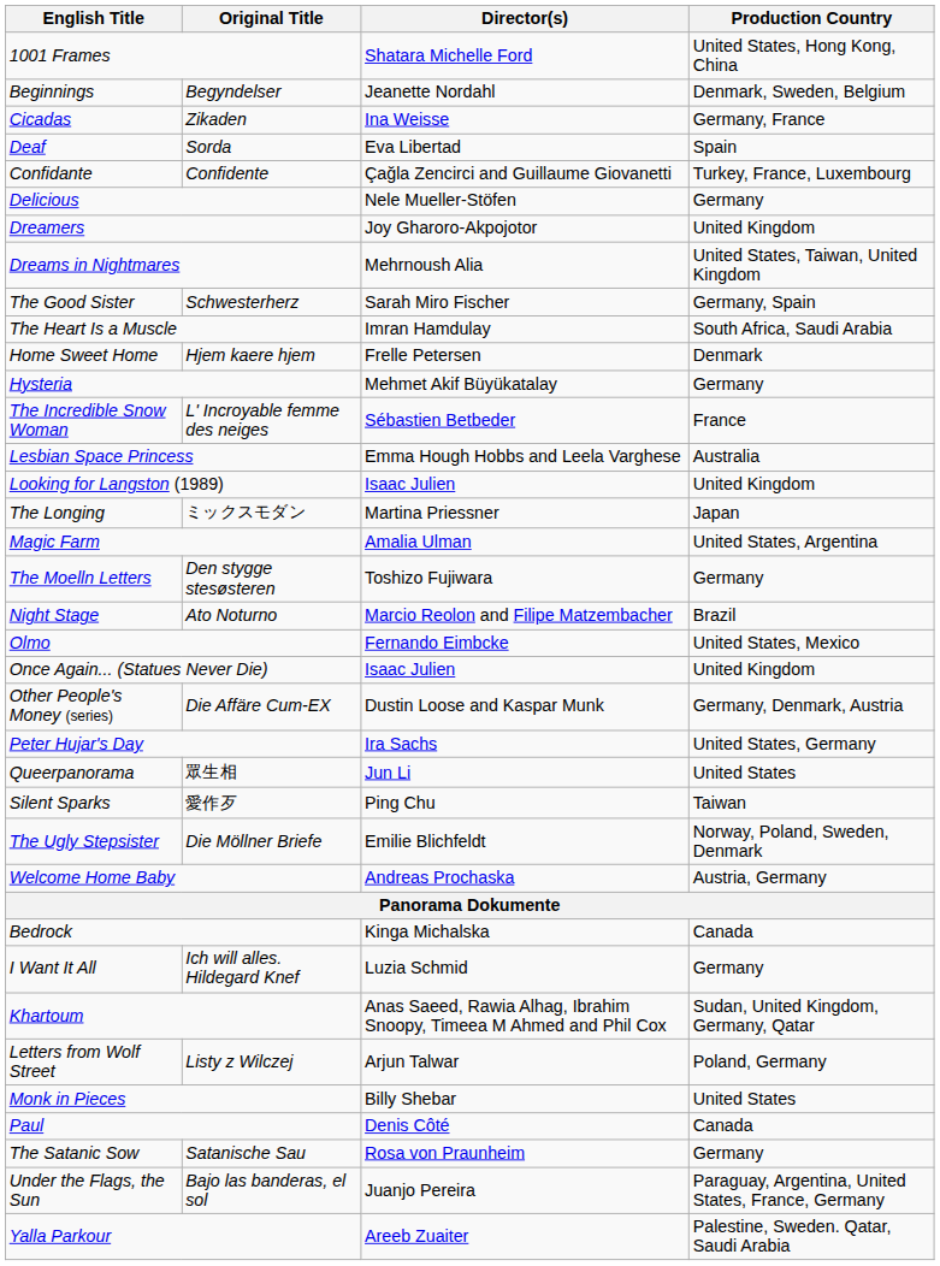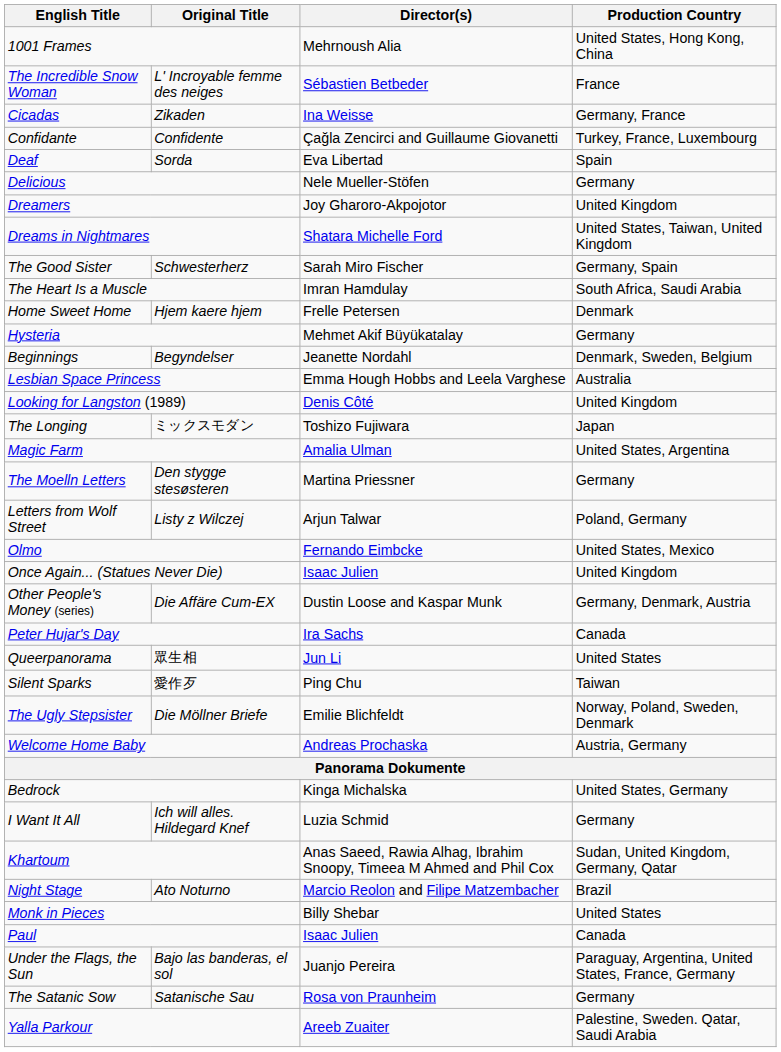1001 Frames | Director(s): Shatara Michelle Ford -> Mehrnoush Alia
rows swapped: Beginnings <-> The Incredible Snow Woman
rows swapped: Confidante <-> Deaf
Dreams in Nightmares | Director(s): Mehrnoush Alia -> Shatara Michelle Ford
Looking for Langston (1989) | Director(s): Isaac Julien -> Denis Côté
The Longing | Director(s): Martina Priessner -> Toshizo Fujiwara
The Moelln Letters | Director(s): Toshizo Fujiwara -> Martina Priessner
rows swapped: Night Stage <-> Letters from Wolf Street
Peter Hujar's Day | Production Country: United States, Germany -> Canada
Bedrock | Production Country: Canada -> United States, Germany
Paul | Director(s): Denis Côté -> Isaac Julien
rows swapped: The Satanic Sow <-> Under the Flags, the Sun
